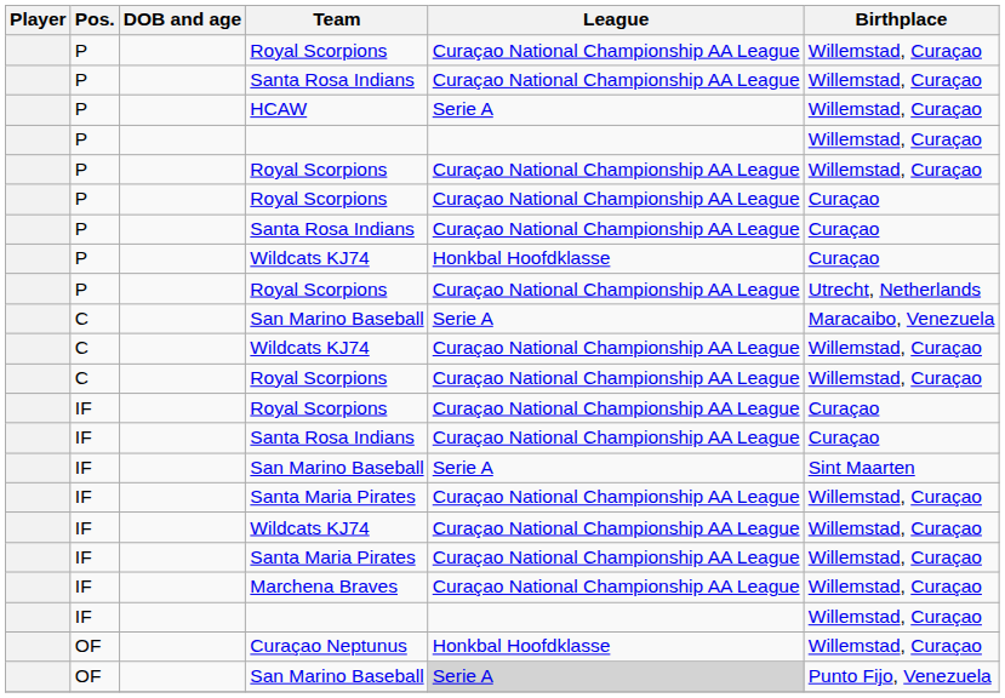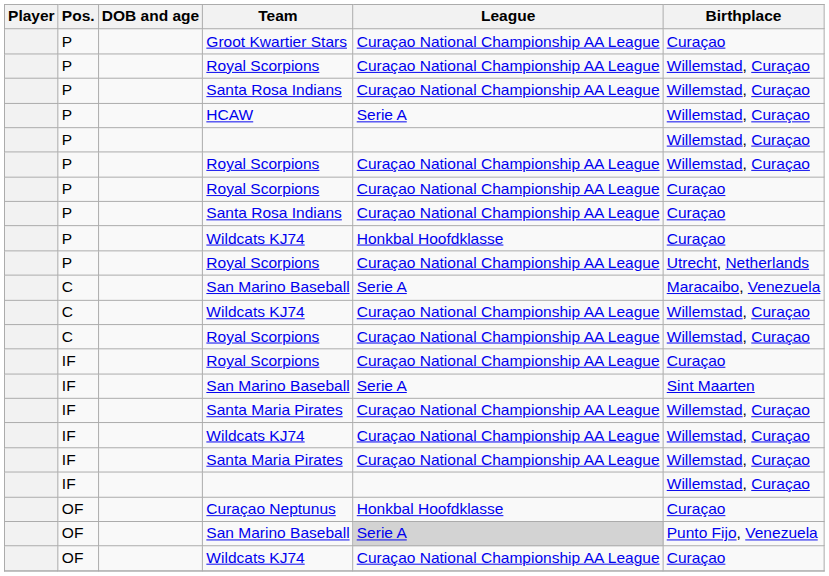+ row: P | Groot Kwartier Stars | Curaçao National Championship AA League | Curaçao
- row: IF | Santa Rosa Indians | Curaçao National Championship AA League | Curaçao
- row: IF | Marchena Braves | Curaçao National Championship AA League | Willemstad, Curaçao
Curaçao Neptunus | Birthplace: Willemstad, Curaçao -> Curaçao
+ row: OF | Wildcats KJ74 | Curaçao National Championship AA League | Curaçao
